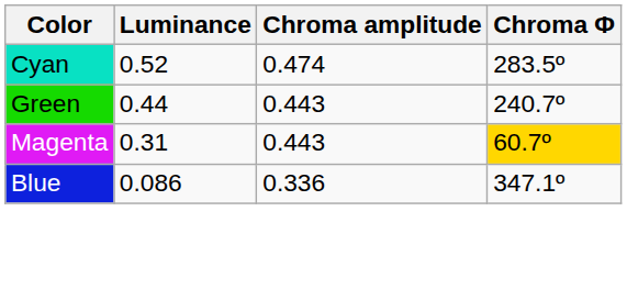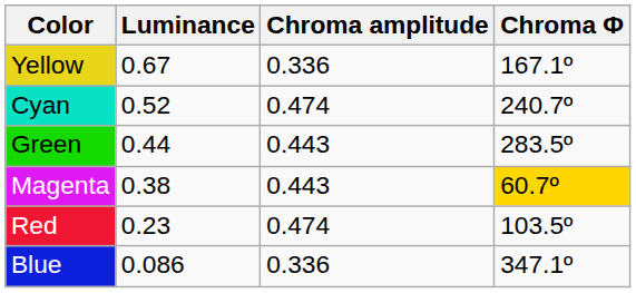+ row: Yellow | 0.67 | 0.336 | 167.1º
Cyan | Chroma Φ: 283.5º -> 240.7º
Green | Chroma Φ: 240.7º -> 283.5º
Magenta | Luminance: 0.31 -> 0.38
+ row: Red | 0.23 | 0.474 | 103.5º
